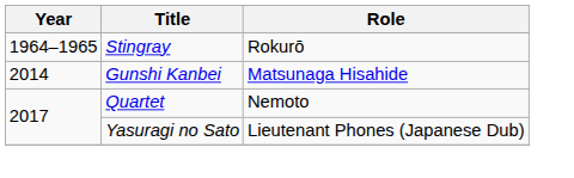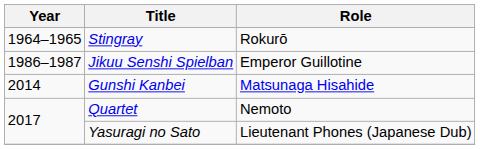+ row: 1986–1987 | Jikuu Senshi Spielban | Emperor Guillotine
